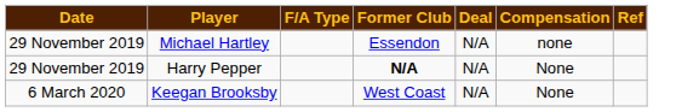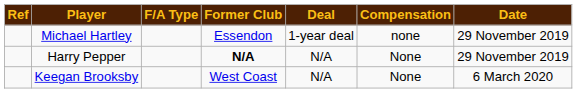columns swapped: Date <-> Ref
Michael Hartley | Deal: N/A -> 1-year deal
